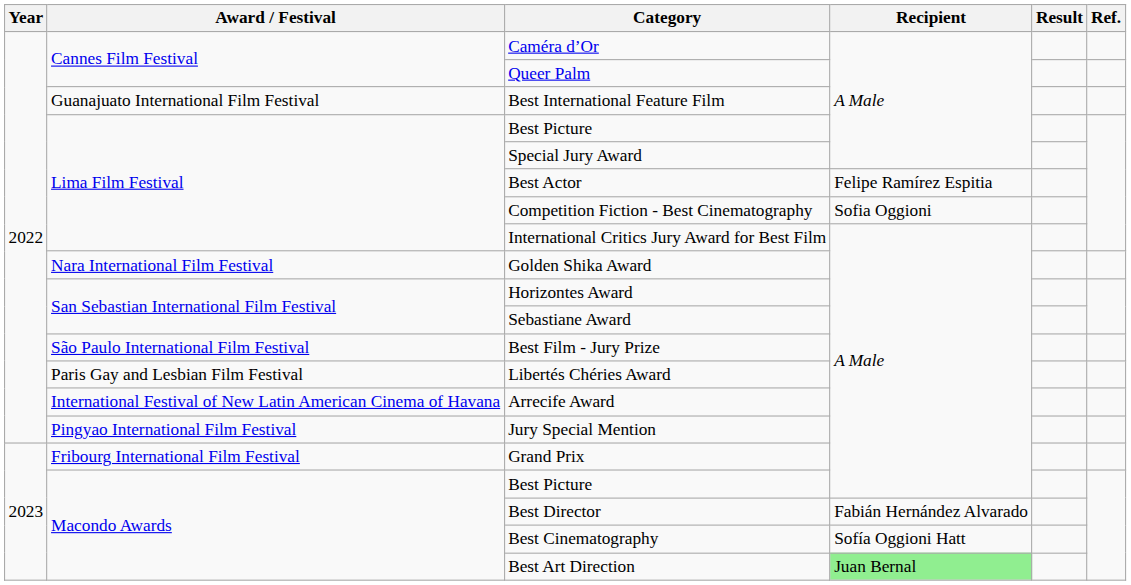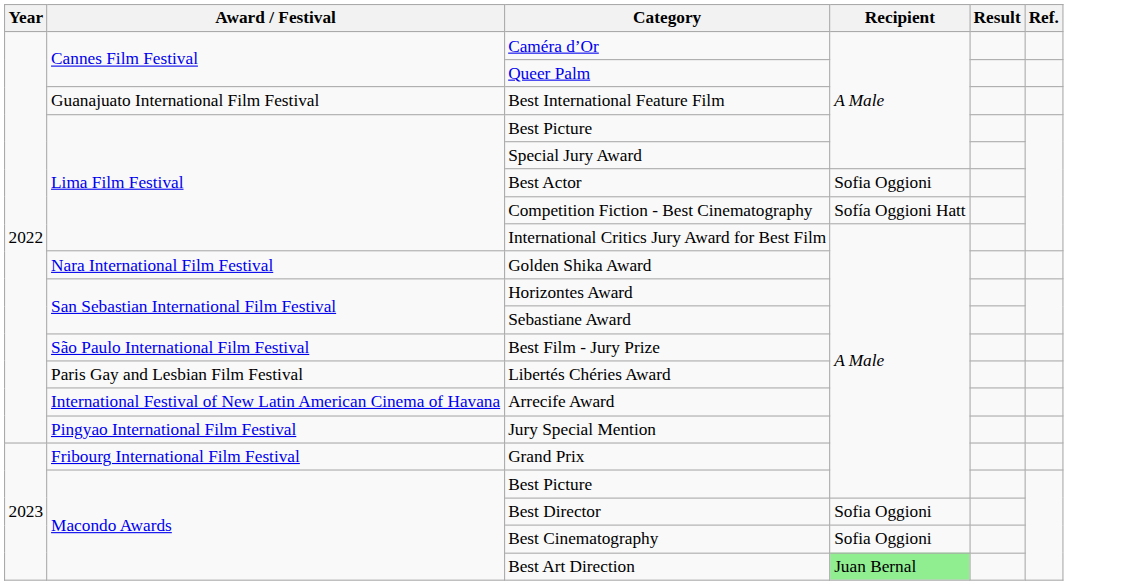Best Actor | Recipient: Felipe Ramírez Espitia -> Sofia Oggioni
Competition Fiction - Best Cinematography | Recipient: Sofia Oggioni -> Sofía Oggioni Hatt
Best Director | Recipient: Fabián Hernández Alvarado -> Sofia Oggioni
Best Cinematography | Recipient: Sofía Oggioni Hatt -> Sofia Oggioni
